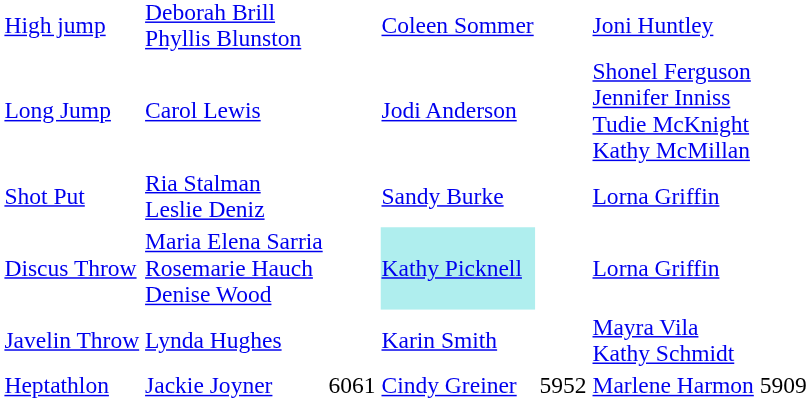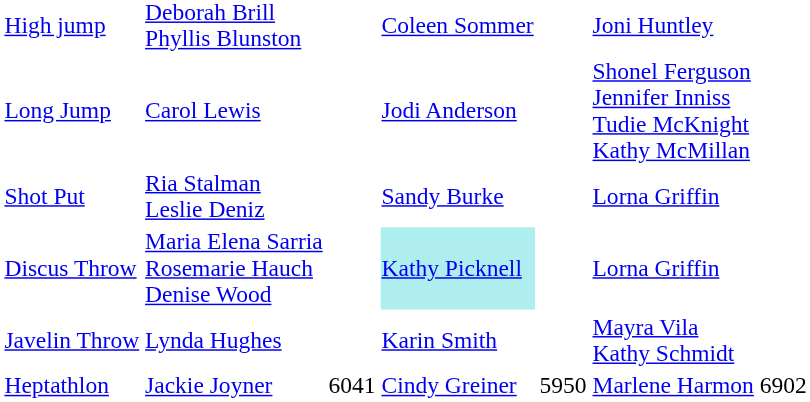Heptathlon | column 3: 6061 -> 6041
Heptathlon | column 5: 5952 -> 5950
Heptathlon | column 7: 5909 -> 6902
